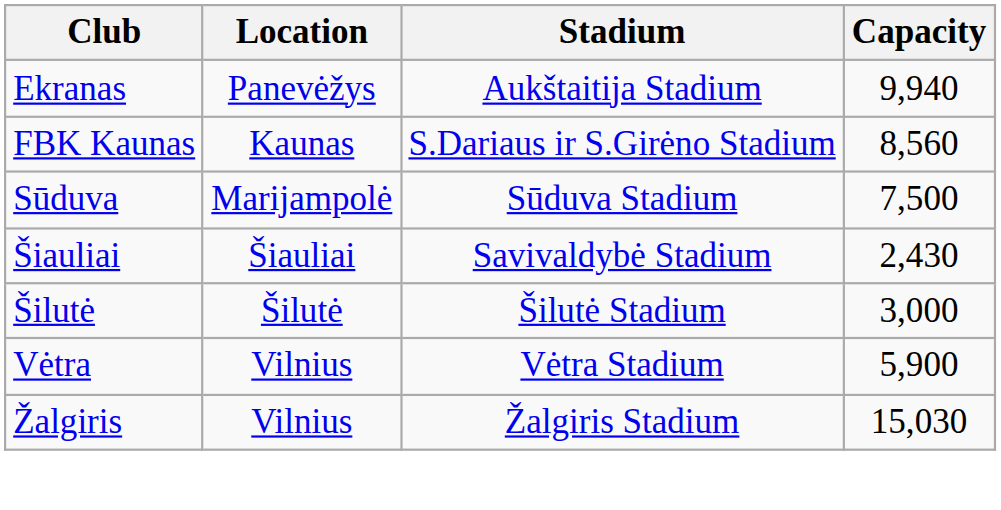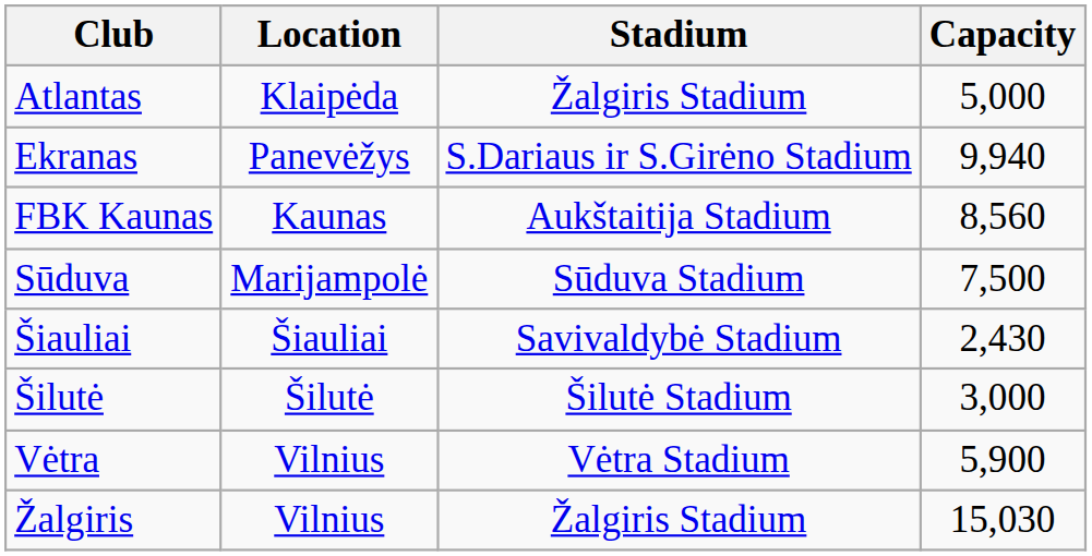+ row: Atlantas | Klaipėda | Žalgiris Stadium | 5,000
Ekranas | Stadium: Aukštaitija Stadium -> S.Dariaus ir S.Girėno Stadium
FBK Kaunas | Stadium: S.Dariaus ir S.Girėno Stadium -> Aukštaitija Stadium
